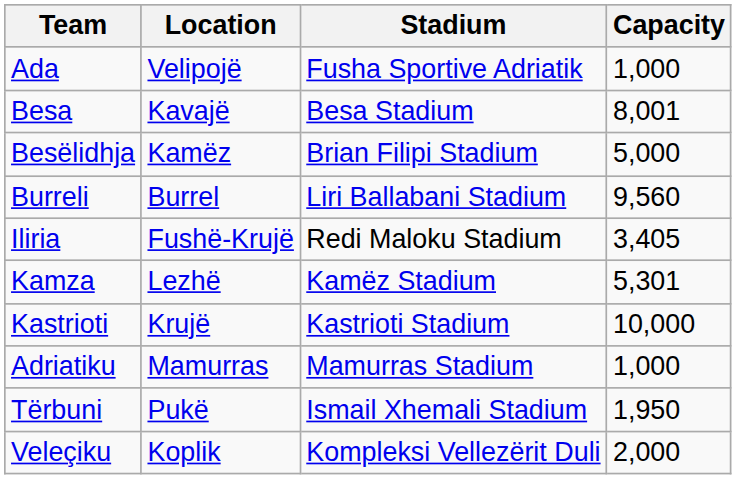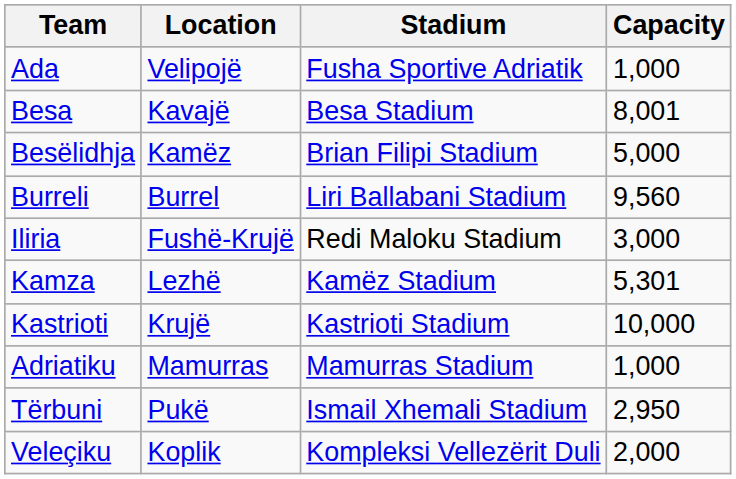Iliria | Capacity: 3,405 -> 3,000
Tërbuni | Capacity: 1,950 -> 2,950
